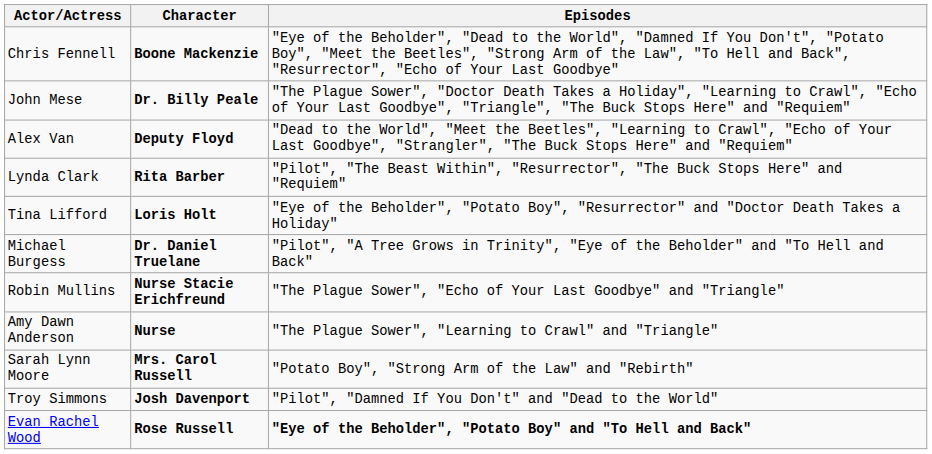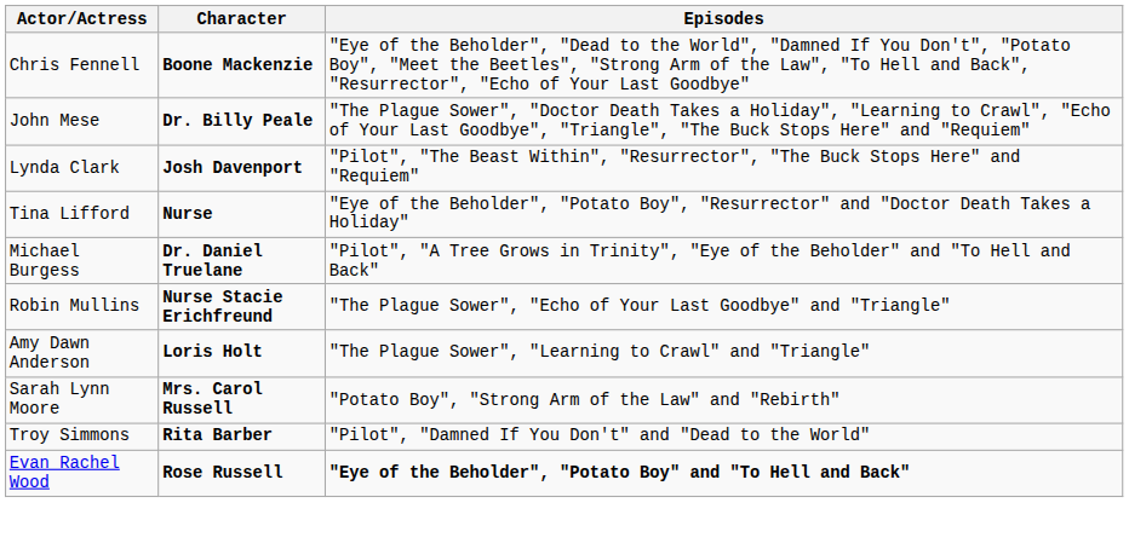- row: Alex Van | Deputy Floyd | "Dead to the World", "Meet the Beetles", "Learning to Crawl", "Echo of Your Last Goodbye", "Strangler", "The Buck Stops Here" and "Requiem"
Lynda Clark | Character: Rita Barber -> Josh Davenport
Tina Lifford | Character: Loris Holt -> Nurse
Amy Dawn Anderson | Character: Nurse -> Loris Holt
Troy Simmons | Character: Josh Davenport -> Rita Barber
